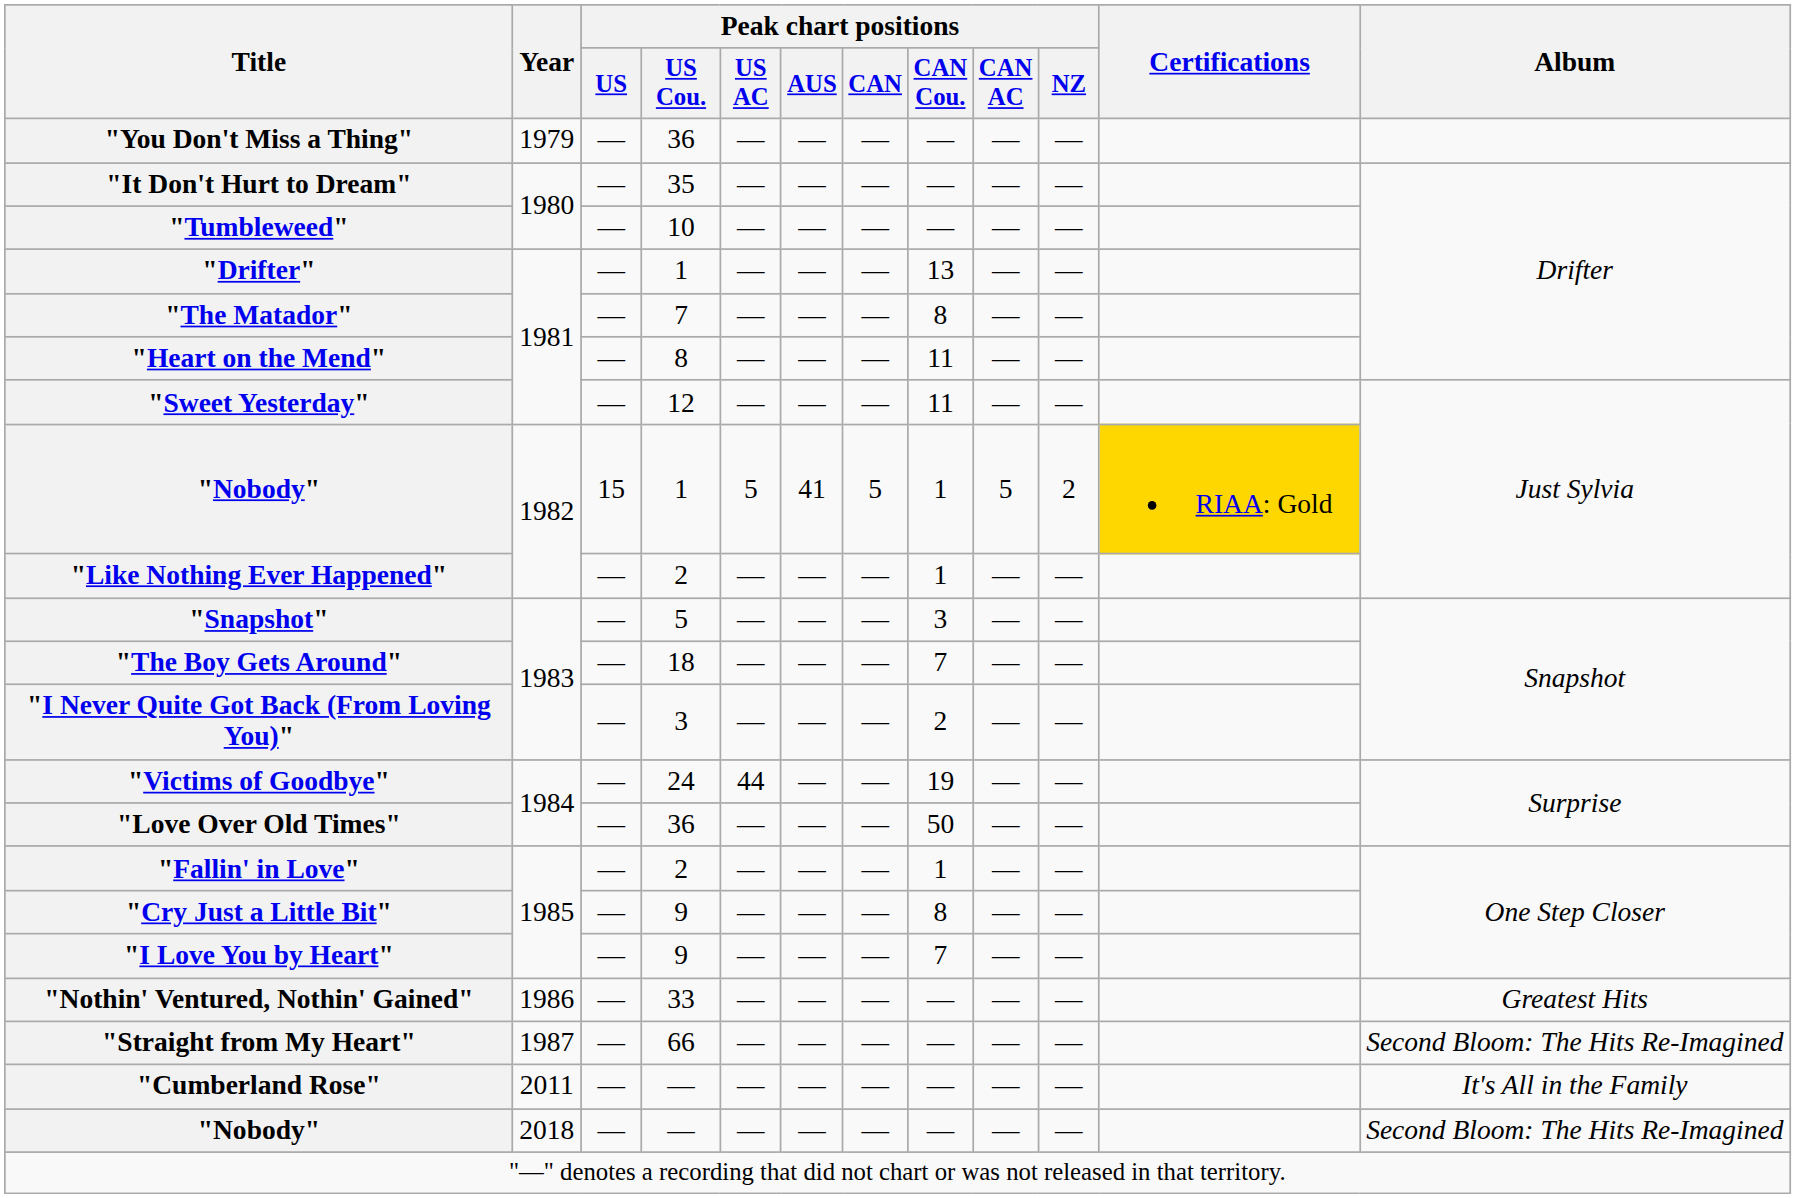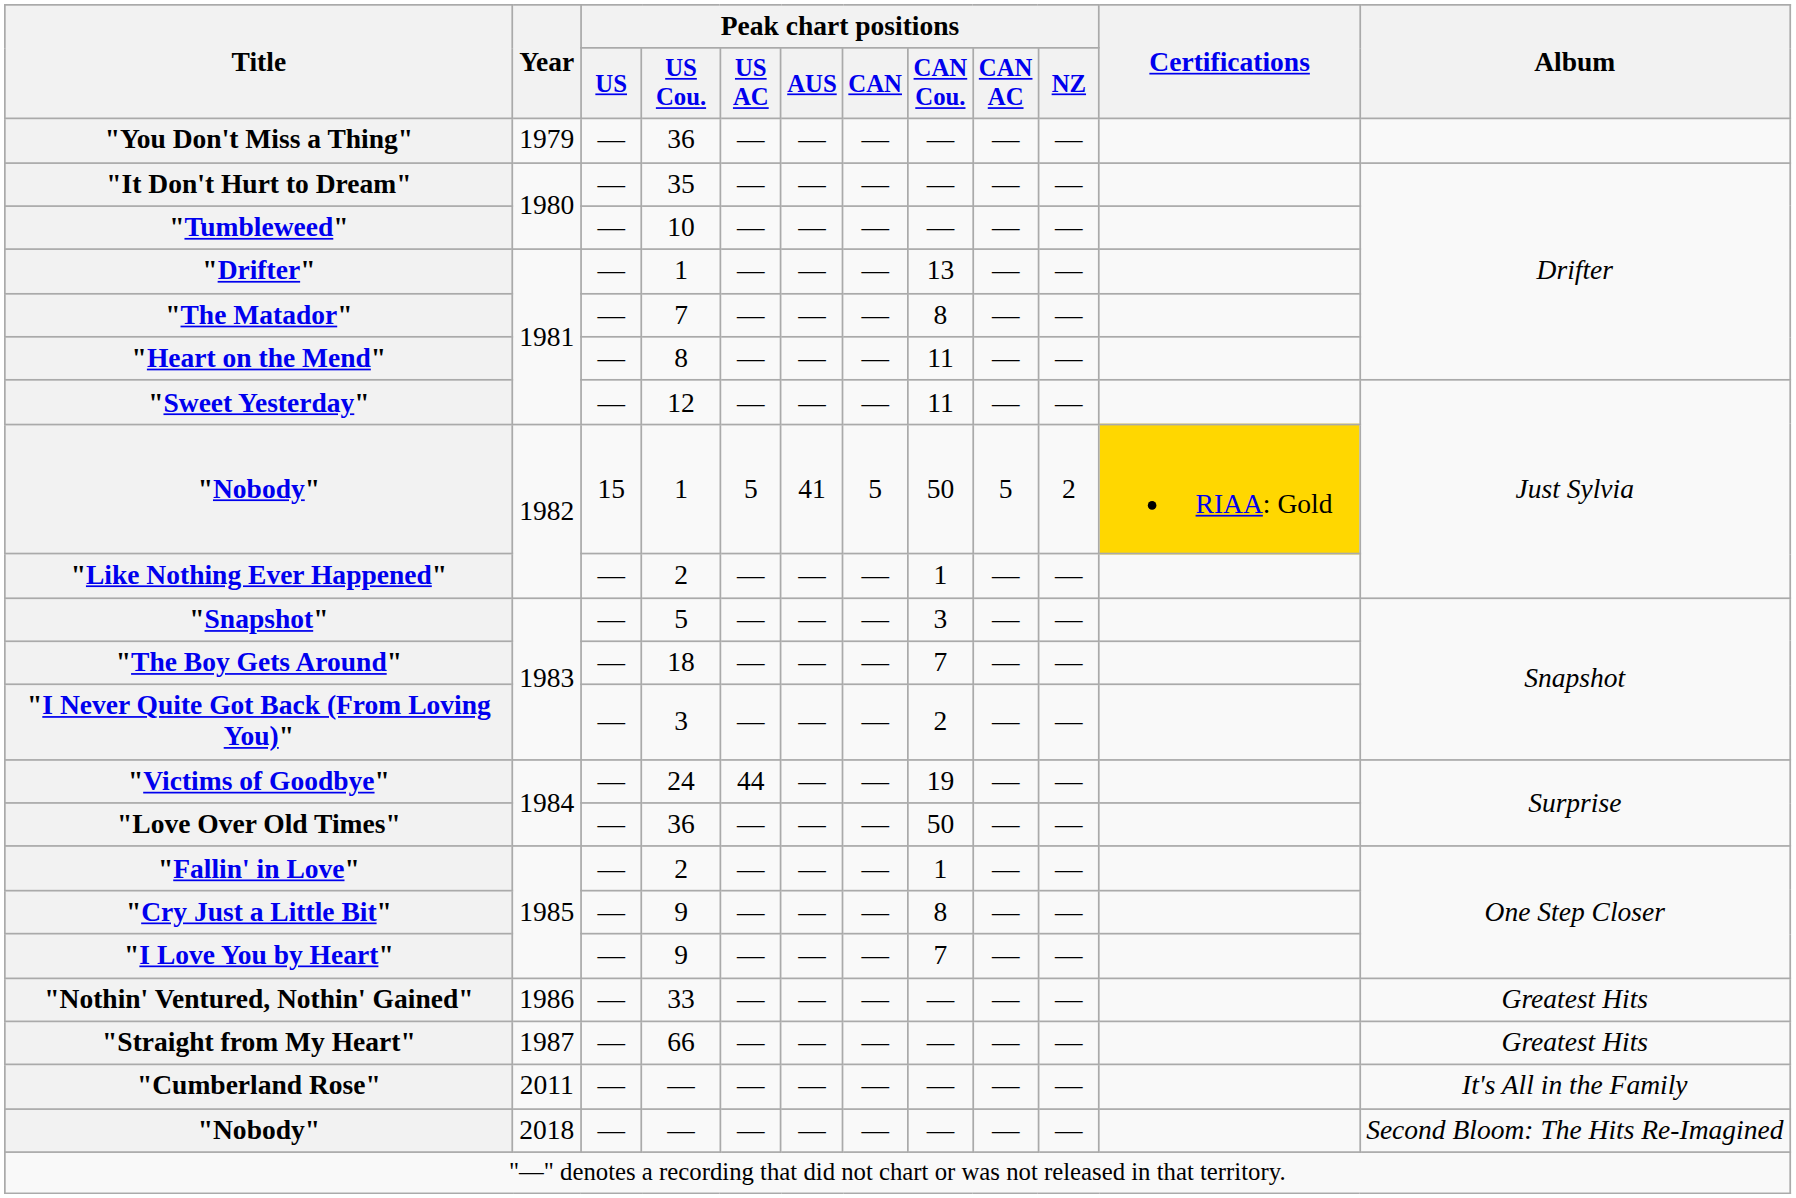"Nobody" / 1 | Peak chart positions / CAN Cou.: 1 -> 50
"Straight from My Heart" | Album: Second Bloom: The Hits Re-Imagined -> Greatest Hits
